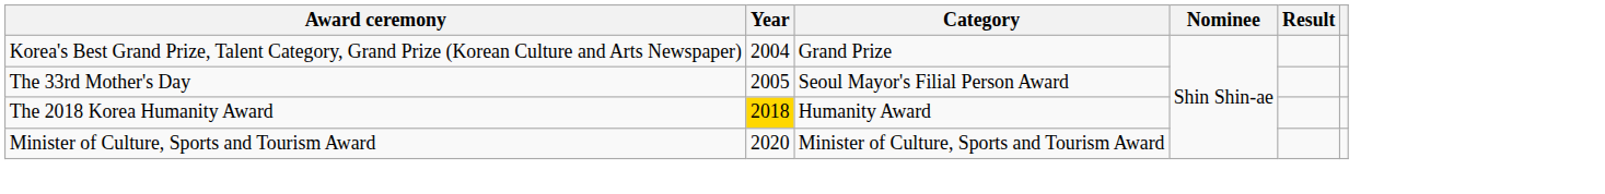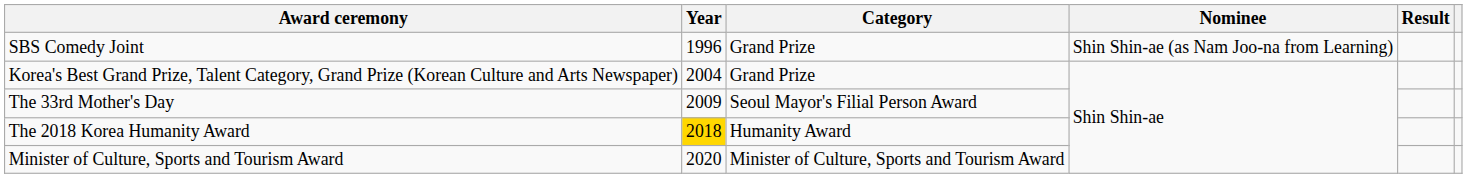+ row: SBS Comedy Joint | 1996 | Grand Prize | Shin Shin-ae (as Nam Joo-na from Learning)
The 33rd Mother's Day | Year: 2005 -> 2009
